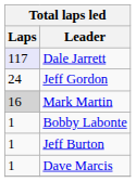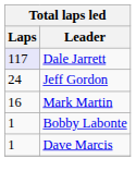Mark Martin | Laps: lightgrey background -> no background
- row: 1 | Jeff Burton
